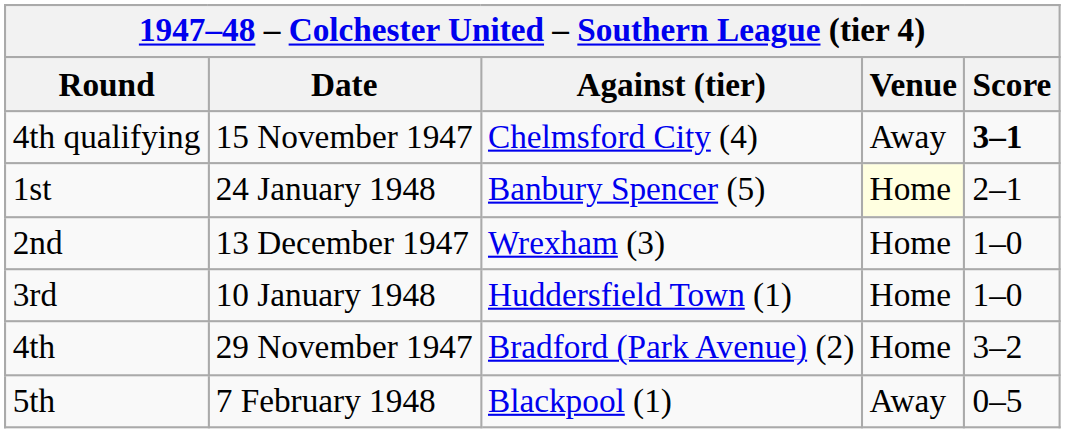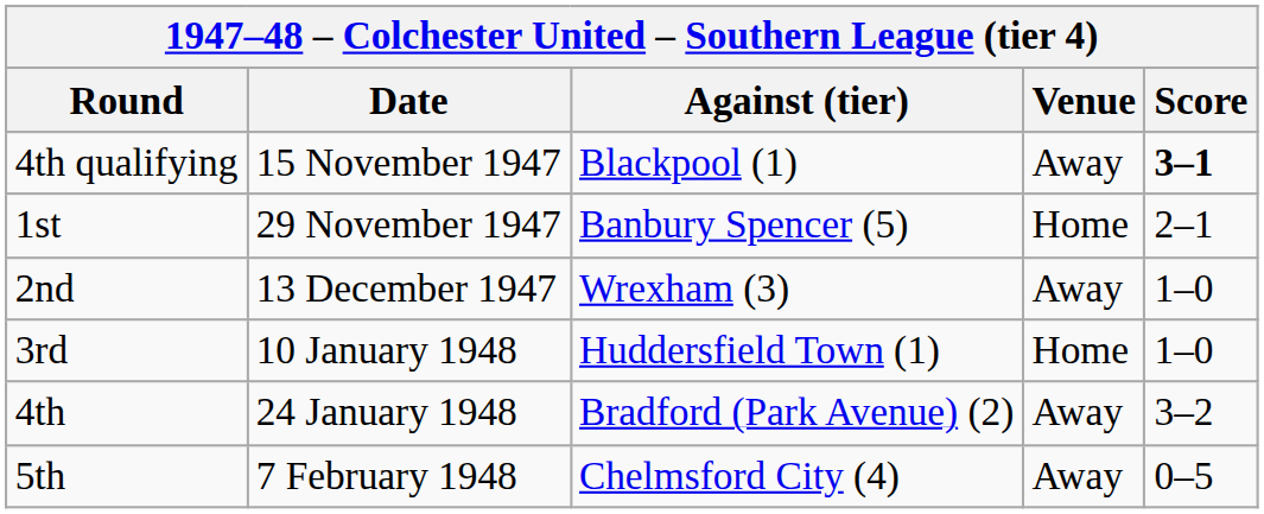4th qualifying | Against (tier): Chelmsford City (4) -> Blackpool (1)
1st | Date: 24 January 1948 -> 29 November 1947
1st | Venue: lightyellow background -> no background
2nd | Venue: Home -> Away
4th | Date: 29 November 1947 -> 24 January 1948
4th | Venue: Home -> Away
5th | Against (tier): Blackpool (1) -> Chelmsford City (4)
